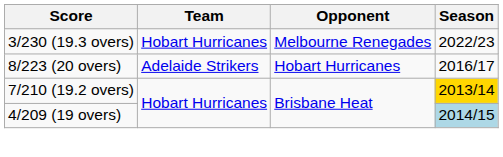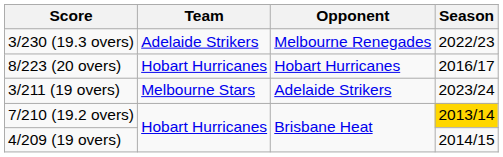3/230 (19.3 overs) | Team: Hobart Hurricanes -> Adelaide Strikers
8/223 (20 overs) | Team: Adelaide Strikers -> Hobart Hurricanes
+ row: 3/211 (19 overs) | Melbourne Stars | Adelaide Strikers | 2023/24
4/209 (19 overs) | Season: lightblue background -> no background
